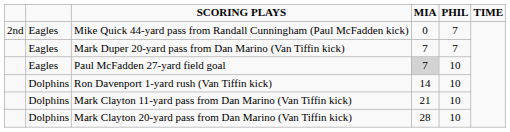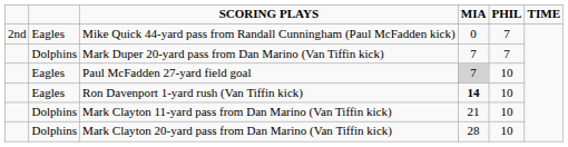Mark Duper 20-yard pass from Dan Marino (Van Tiffin kick) | column 2: Eagles -> Dolphins
Ron Davenport 1-yard rush (Van Tiffin kick) | column 2: Dolphins -> Eagles
Ron Davenport 1-yard rush (Van Tiffin kick) | MIA: normal -> bold
